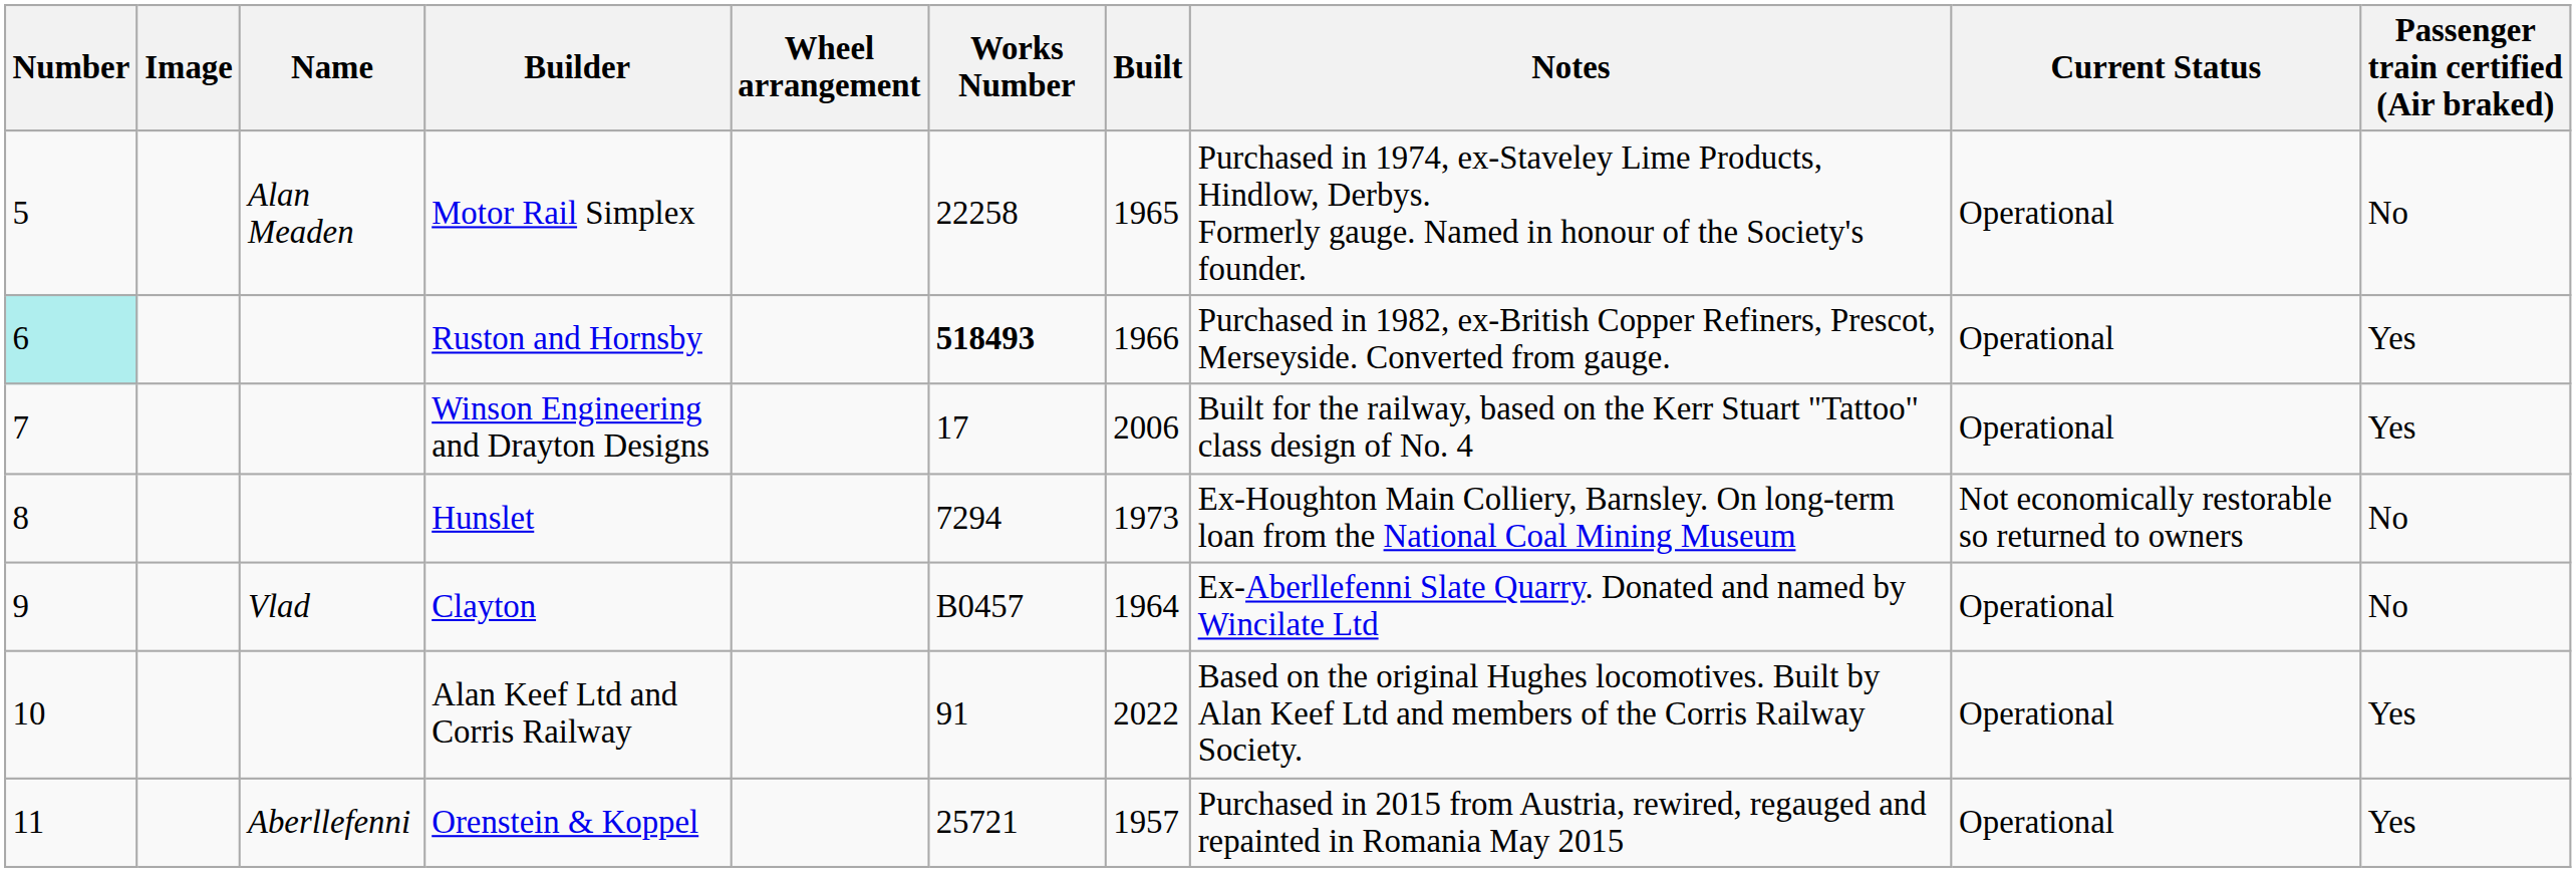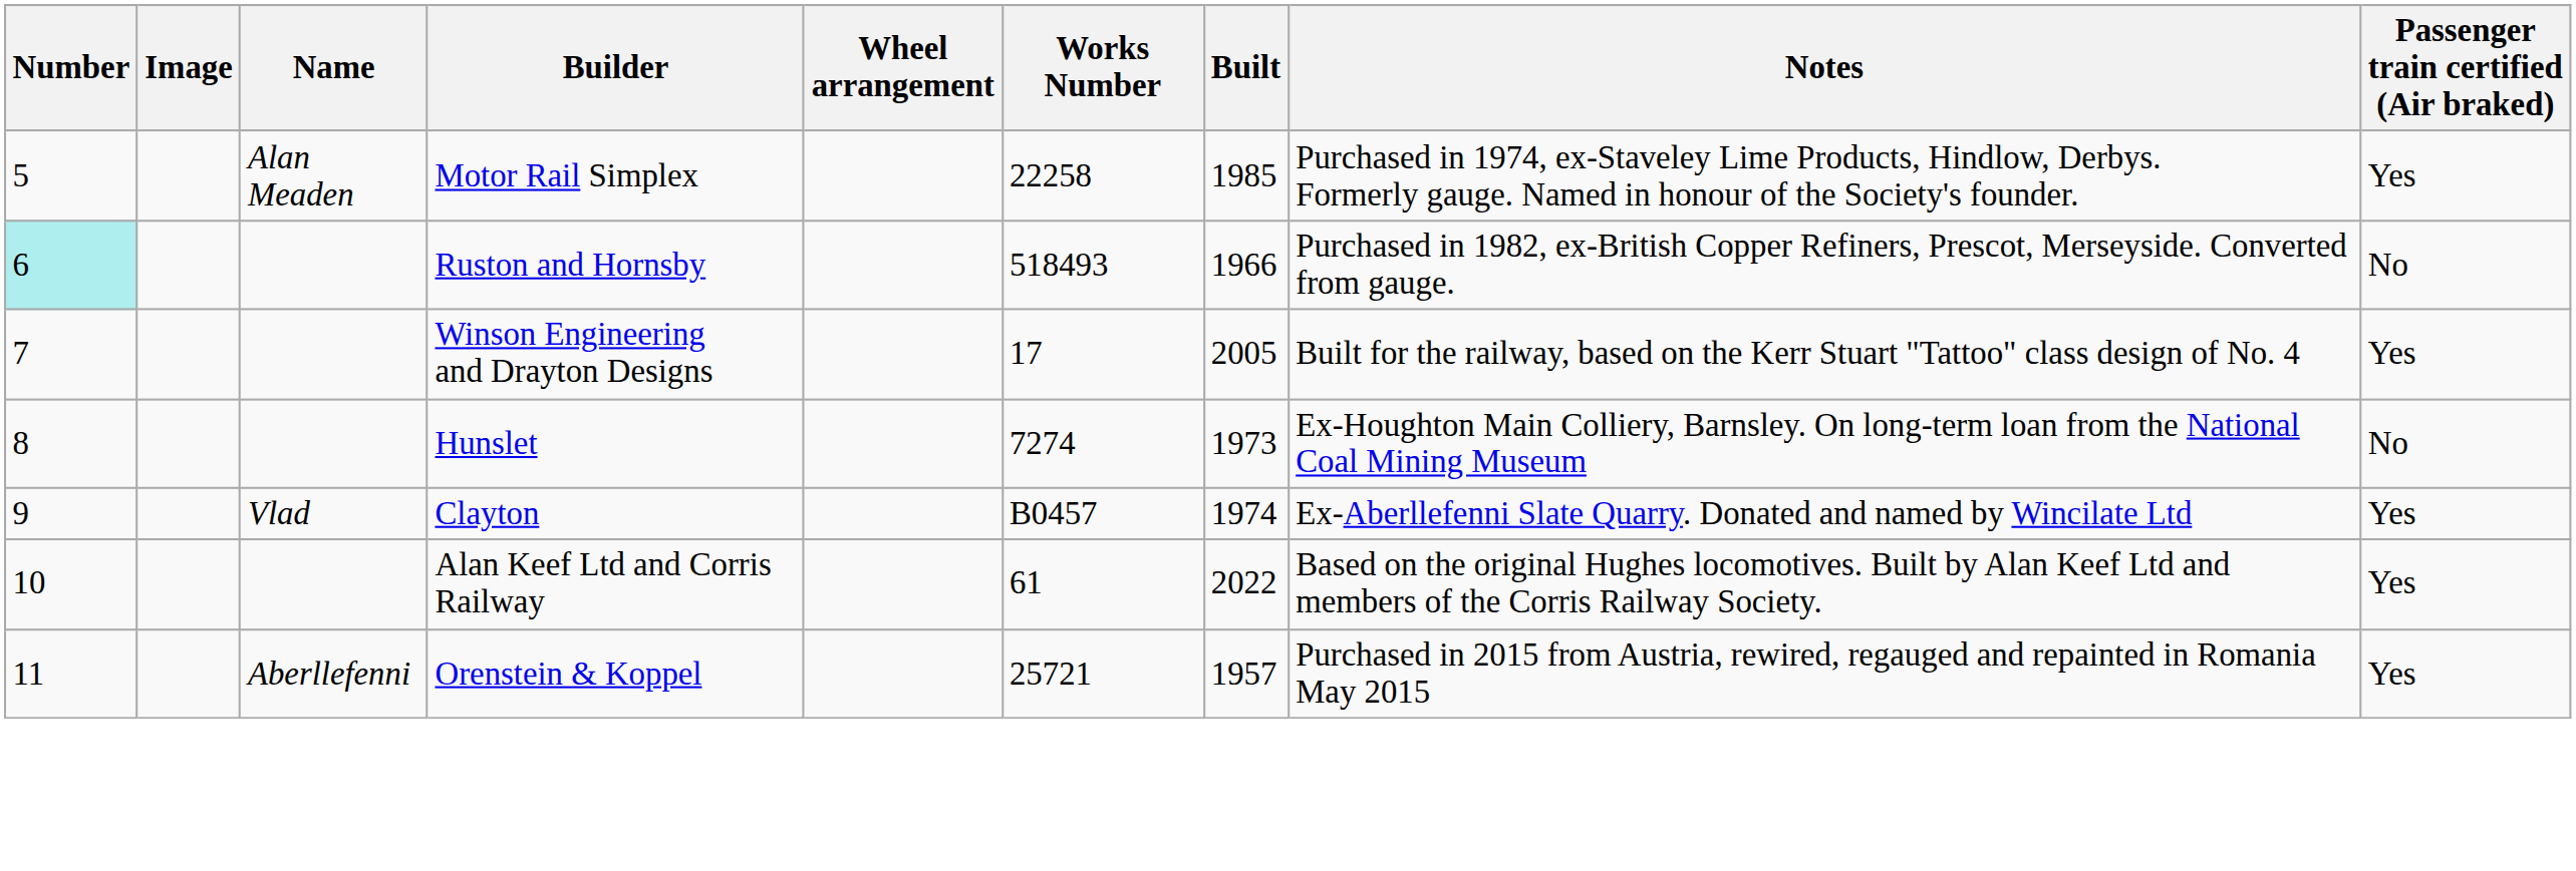- column: Current Status | Operational | Operational | Operational | Not economically restorable so returned to owners | Operational | Operational | Operational
Motor Rail Simplex | Built: 1965 -> 1985
Motor Rail Simplex | Passenger train certified (Air braked): No -> Yes
Ruston and Hornsby | Works Number: bold -> normal
Ruston and Hornsby | Passenger train certified (Air braked): Yes -> No
Winson Engineering and Drayton Designs | Built: 2006 -> 2005
Hunslet | Works Number: 7294 -> 7274
Clayton | Built: 1964 -> 1974
Clayton | Passenger train certified (Air braked): No -> Yes
Alan Keef Ltd and Corris Railway | Works Number: 91 -> 61
